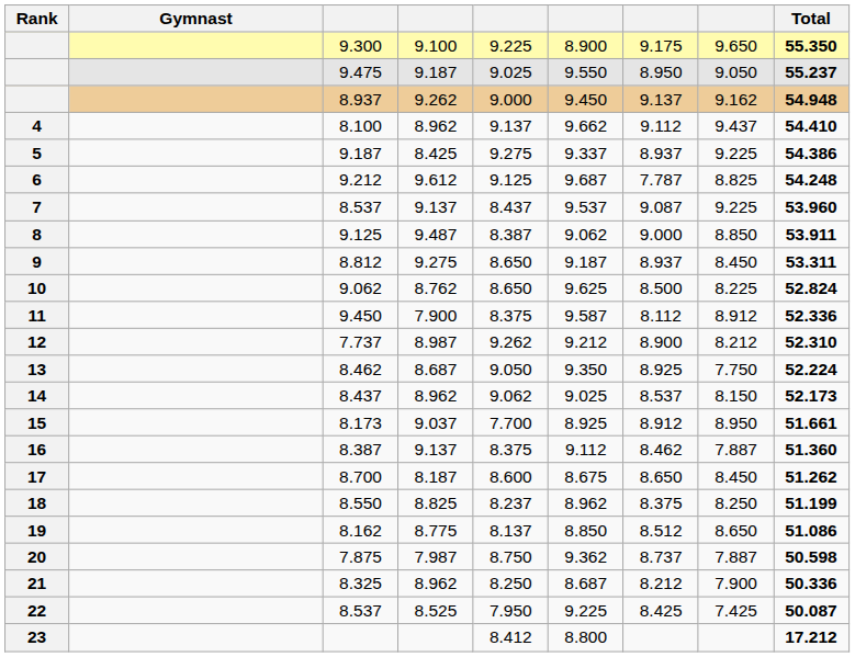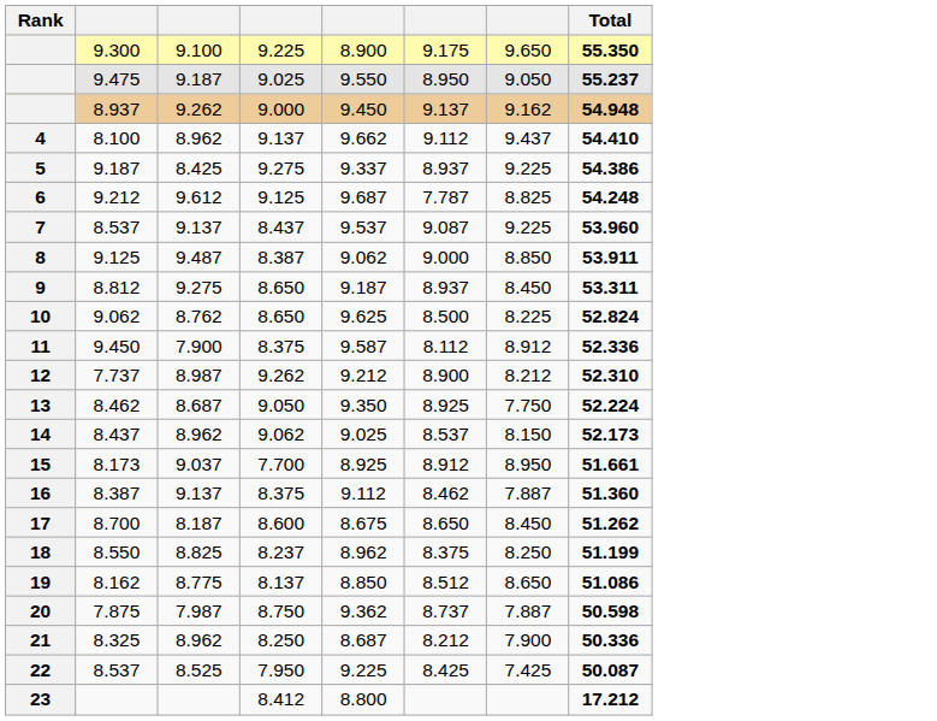- column: Gymnast
